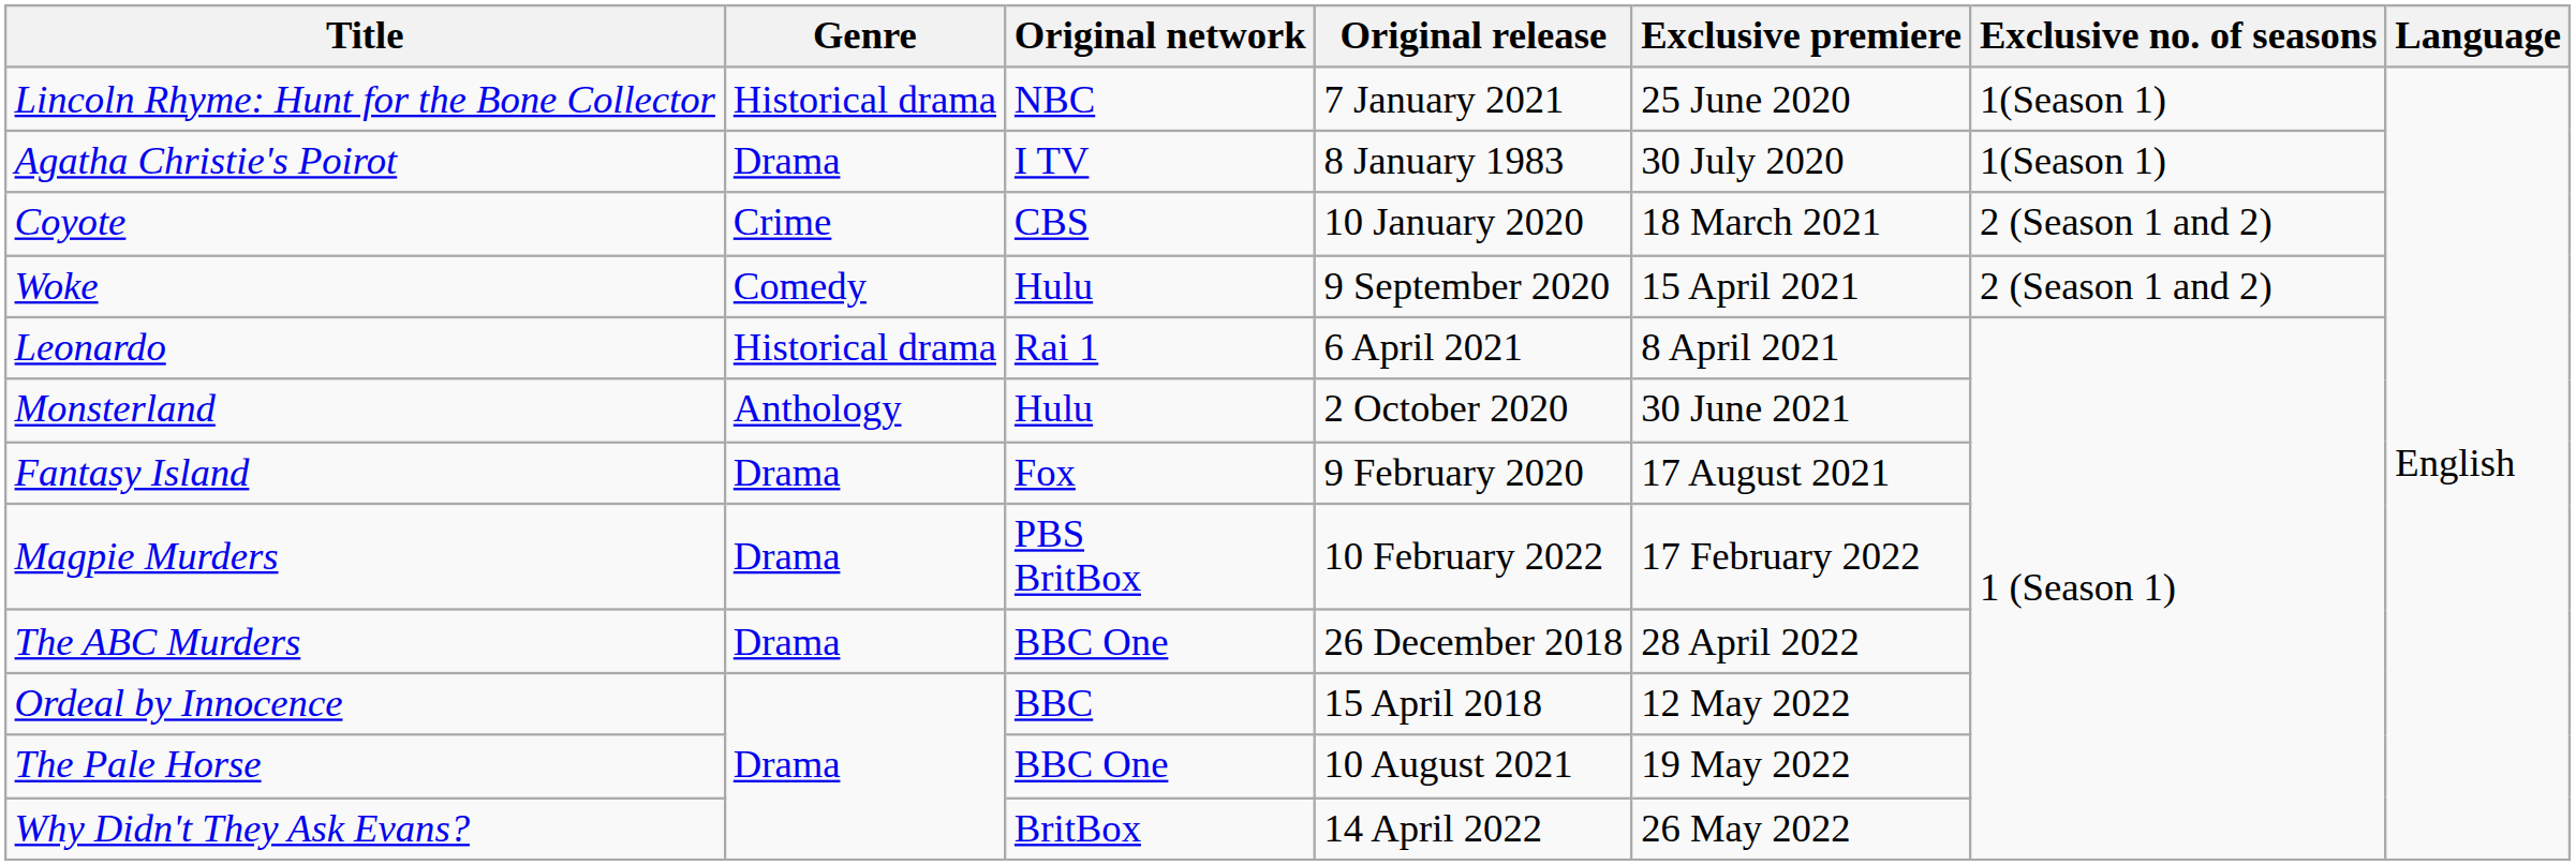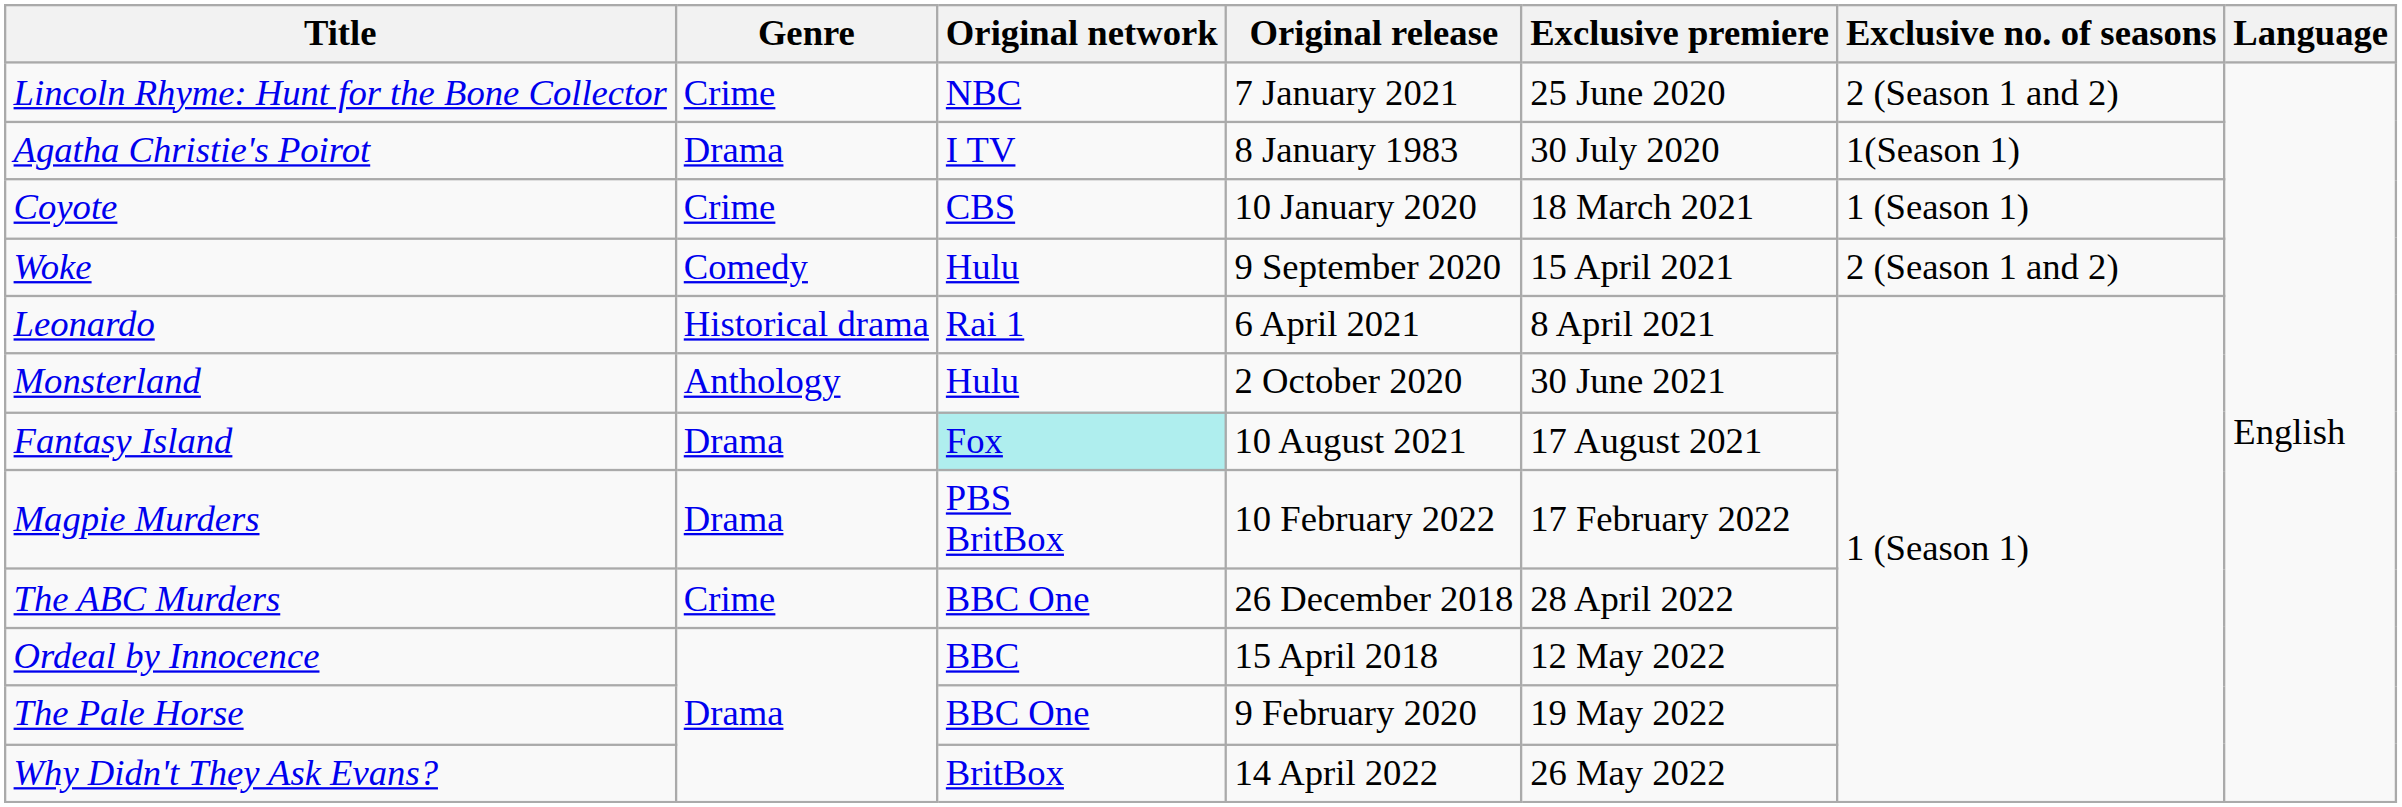Lincoln Rhyme: Hunt for the Bone Collector | Genre: Historical drama -> Crime
Lincoln Rhyme: Hunt for the Bone Collector | Exclusive no. of seasons: 1(Season 1) -> 2 (Season 1 and 2)
Coyote | Exclusive no. of seasons: 2 (Season 1 and 2) -> 1 (Season 1)
Fantasy Island | Original network: no background -> paleturquoise background
Fantasy Island | Original release: 9 February 2020 -> 10 August 2021
The ABC Murders | Genre: Drama -> Crime
The Pale Horse | Original release: 10 August 2021 -> 9 February 2020
